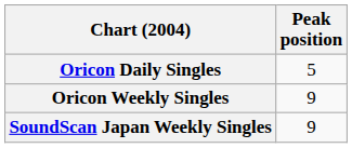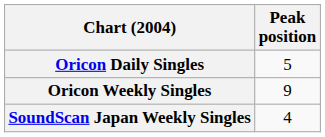SoundScan Japan Weekly Singles | Peak position: 9 -> 4
